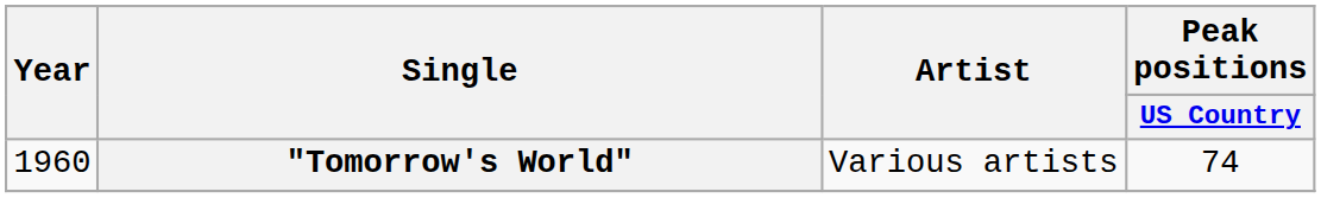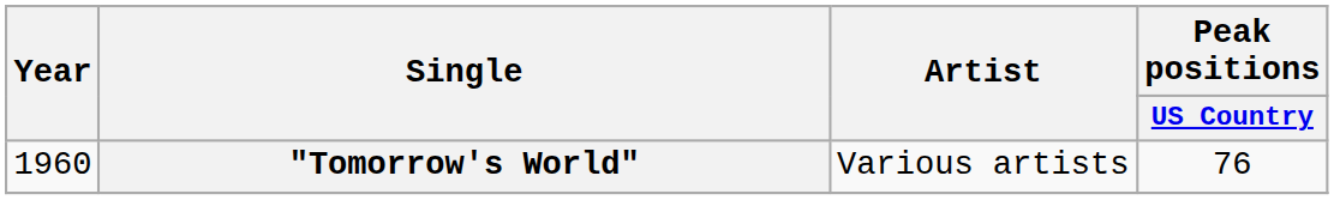"Tomorrow's World" | Peak positions / US Country: 74 -> 76
